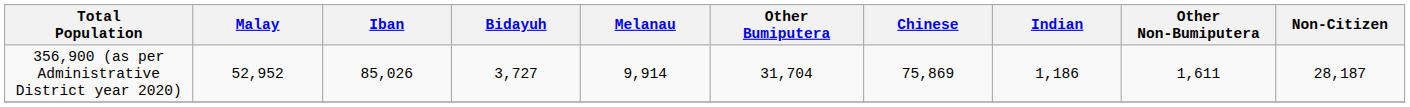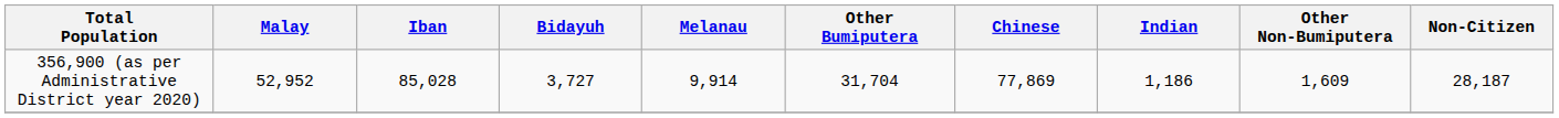356,900 (as per Administrative District year 2020) | Iban: 85,026 -> 85,028
356,900 (as per Administrative District year 2020) | Chinese: 75,869 -> 77,869
356,900 (as per Administrative District year 2020) | Other Non-Bumiputera: 1,611 -> 1,609
